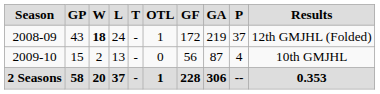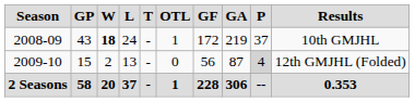2008-09 | Results: 12th GMJHL (Folded) -> 10th GMJHL
2009-10 | P: no background -> lightgrey background
2009-10 | Results: 10th GMJHL -> 12th GMJHL (Folded)
